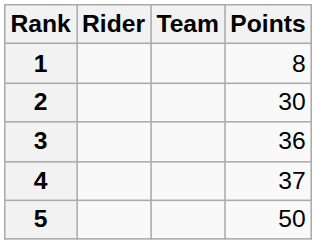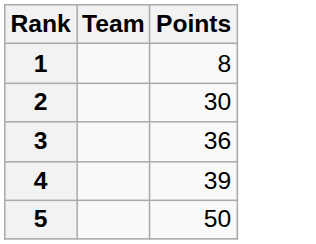- column: Rider
4 | Points: 37 -> 39
